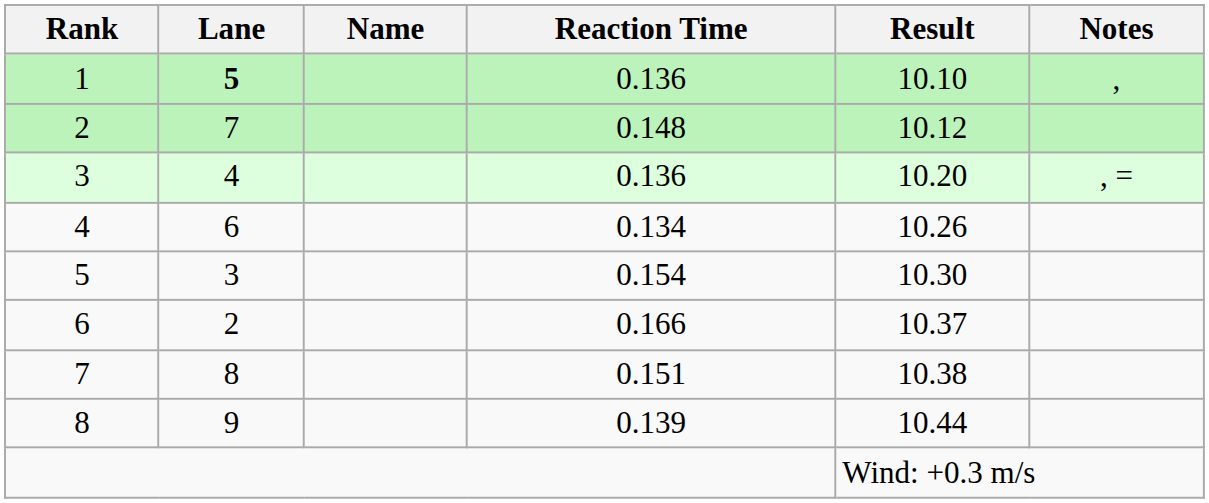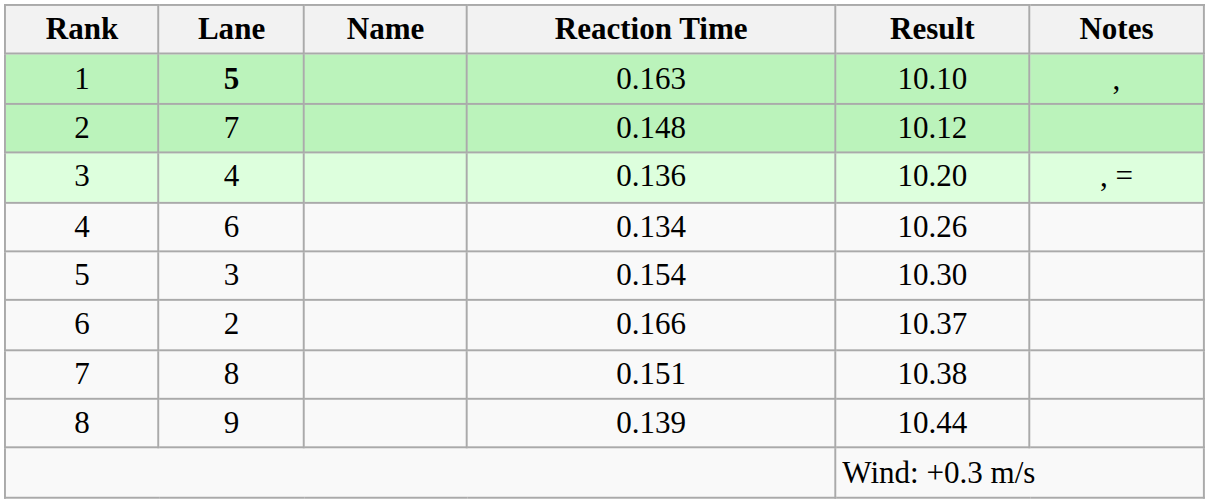1 | Reaction Time: 0.136 -> 0.163
